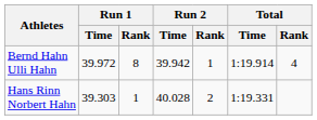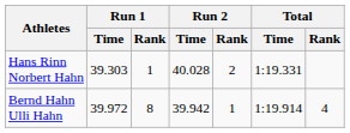rows swapped: Hans Rinn Norbert Hahn <-> Bernd Hahn Ulli Hahn
